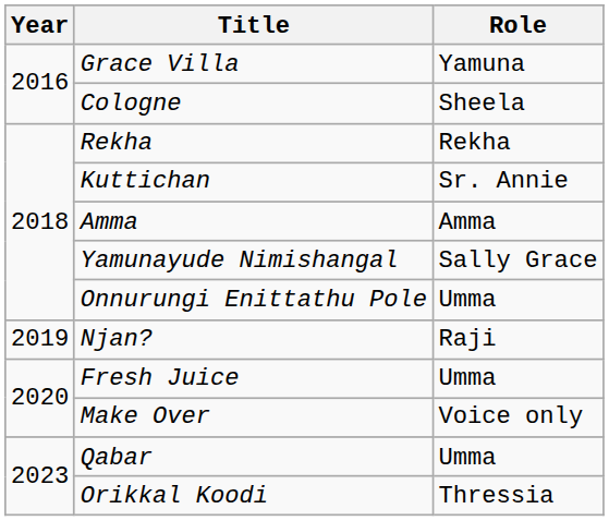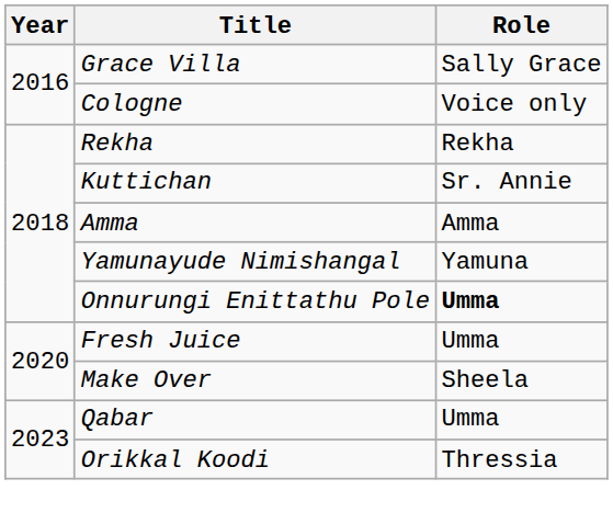Grace Villa | Role: Yamuna -> Sally Grace
Cologne | Role: Sheela -> Voice only
Yamunayude Nimishangal | Role: Sally Grace -> Yamuna
Onnurungi Enittathu Pole | Role: normal -> bold
- row: 2019 | Njan? | Raji
Make Over | Role: Voice only -> Sheela
